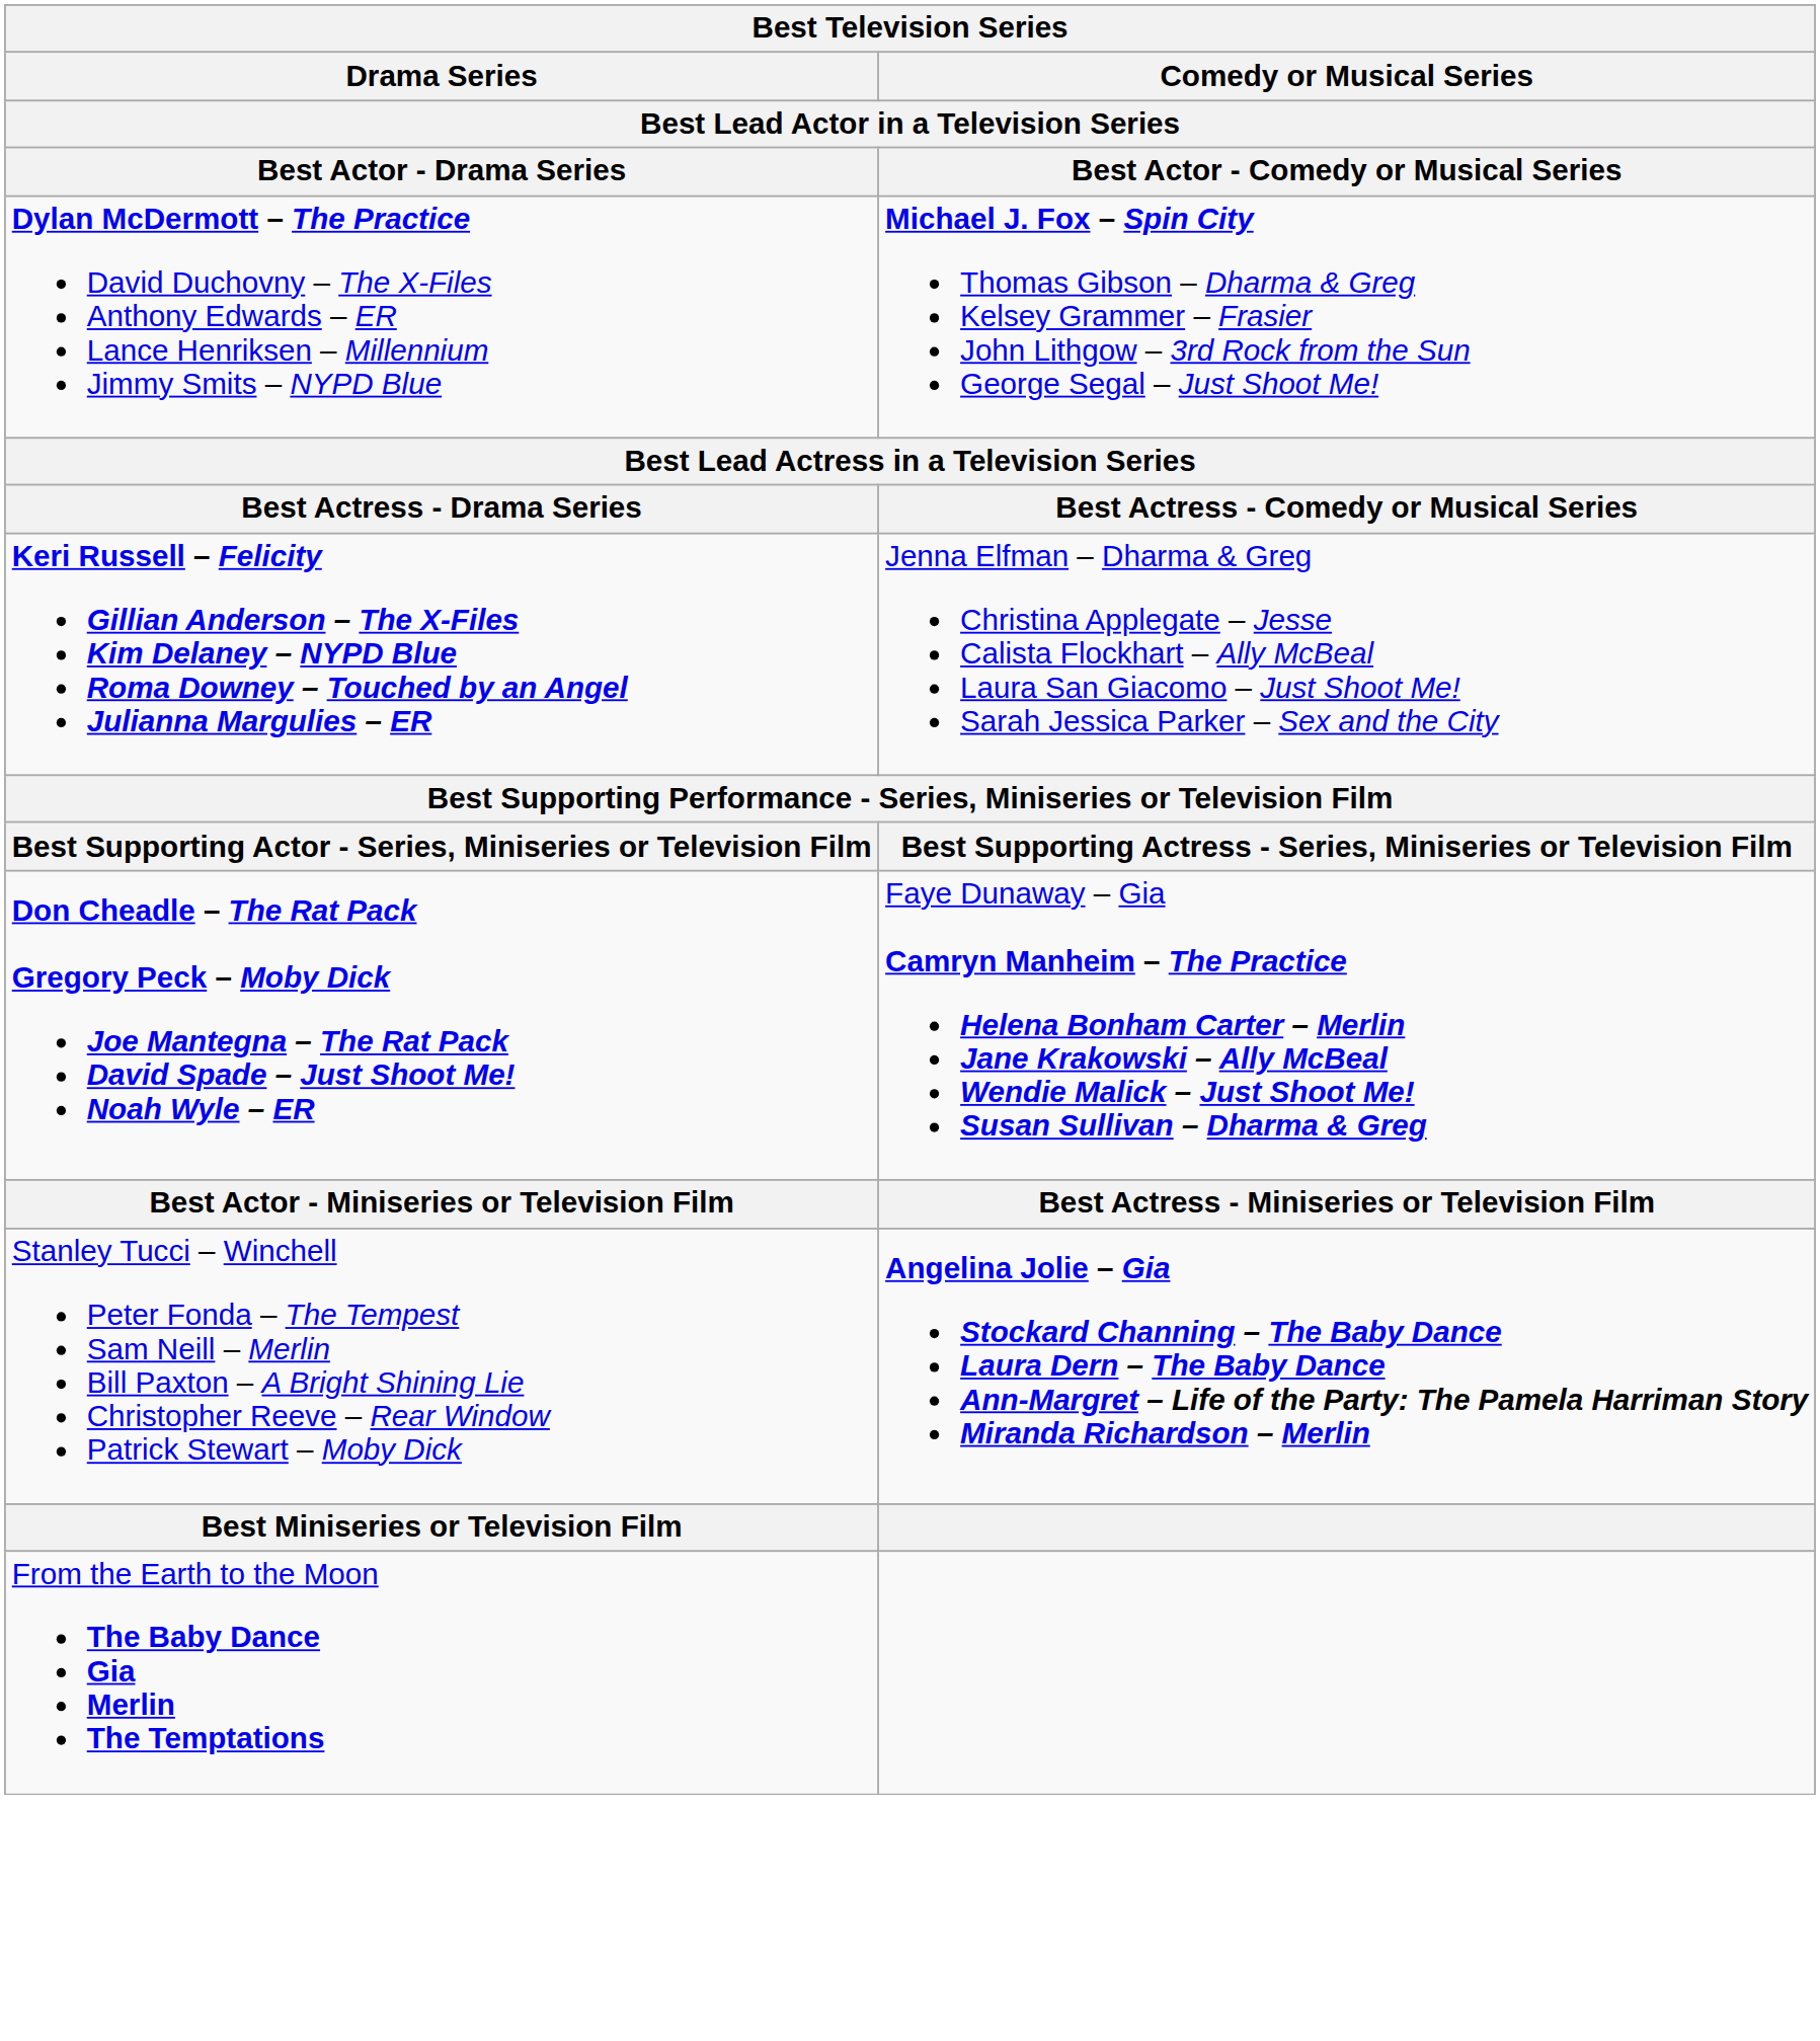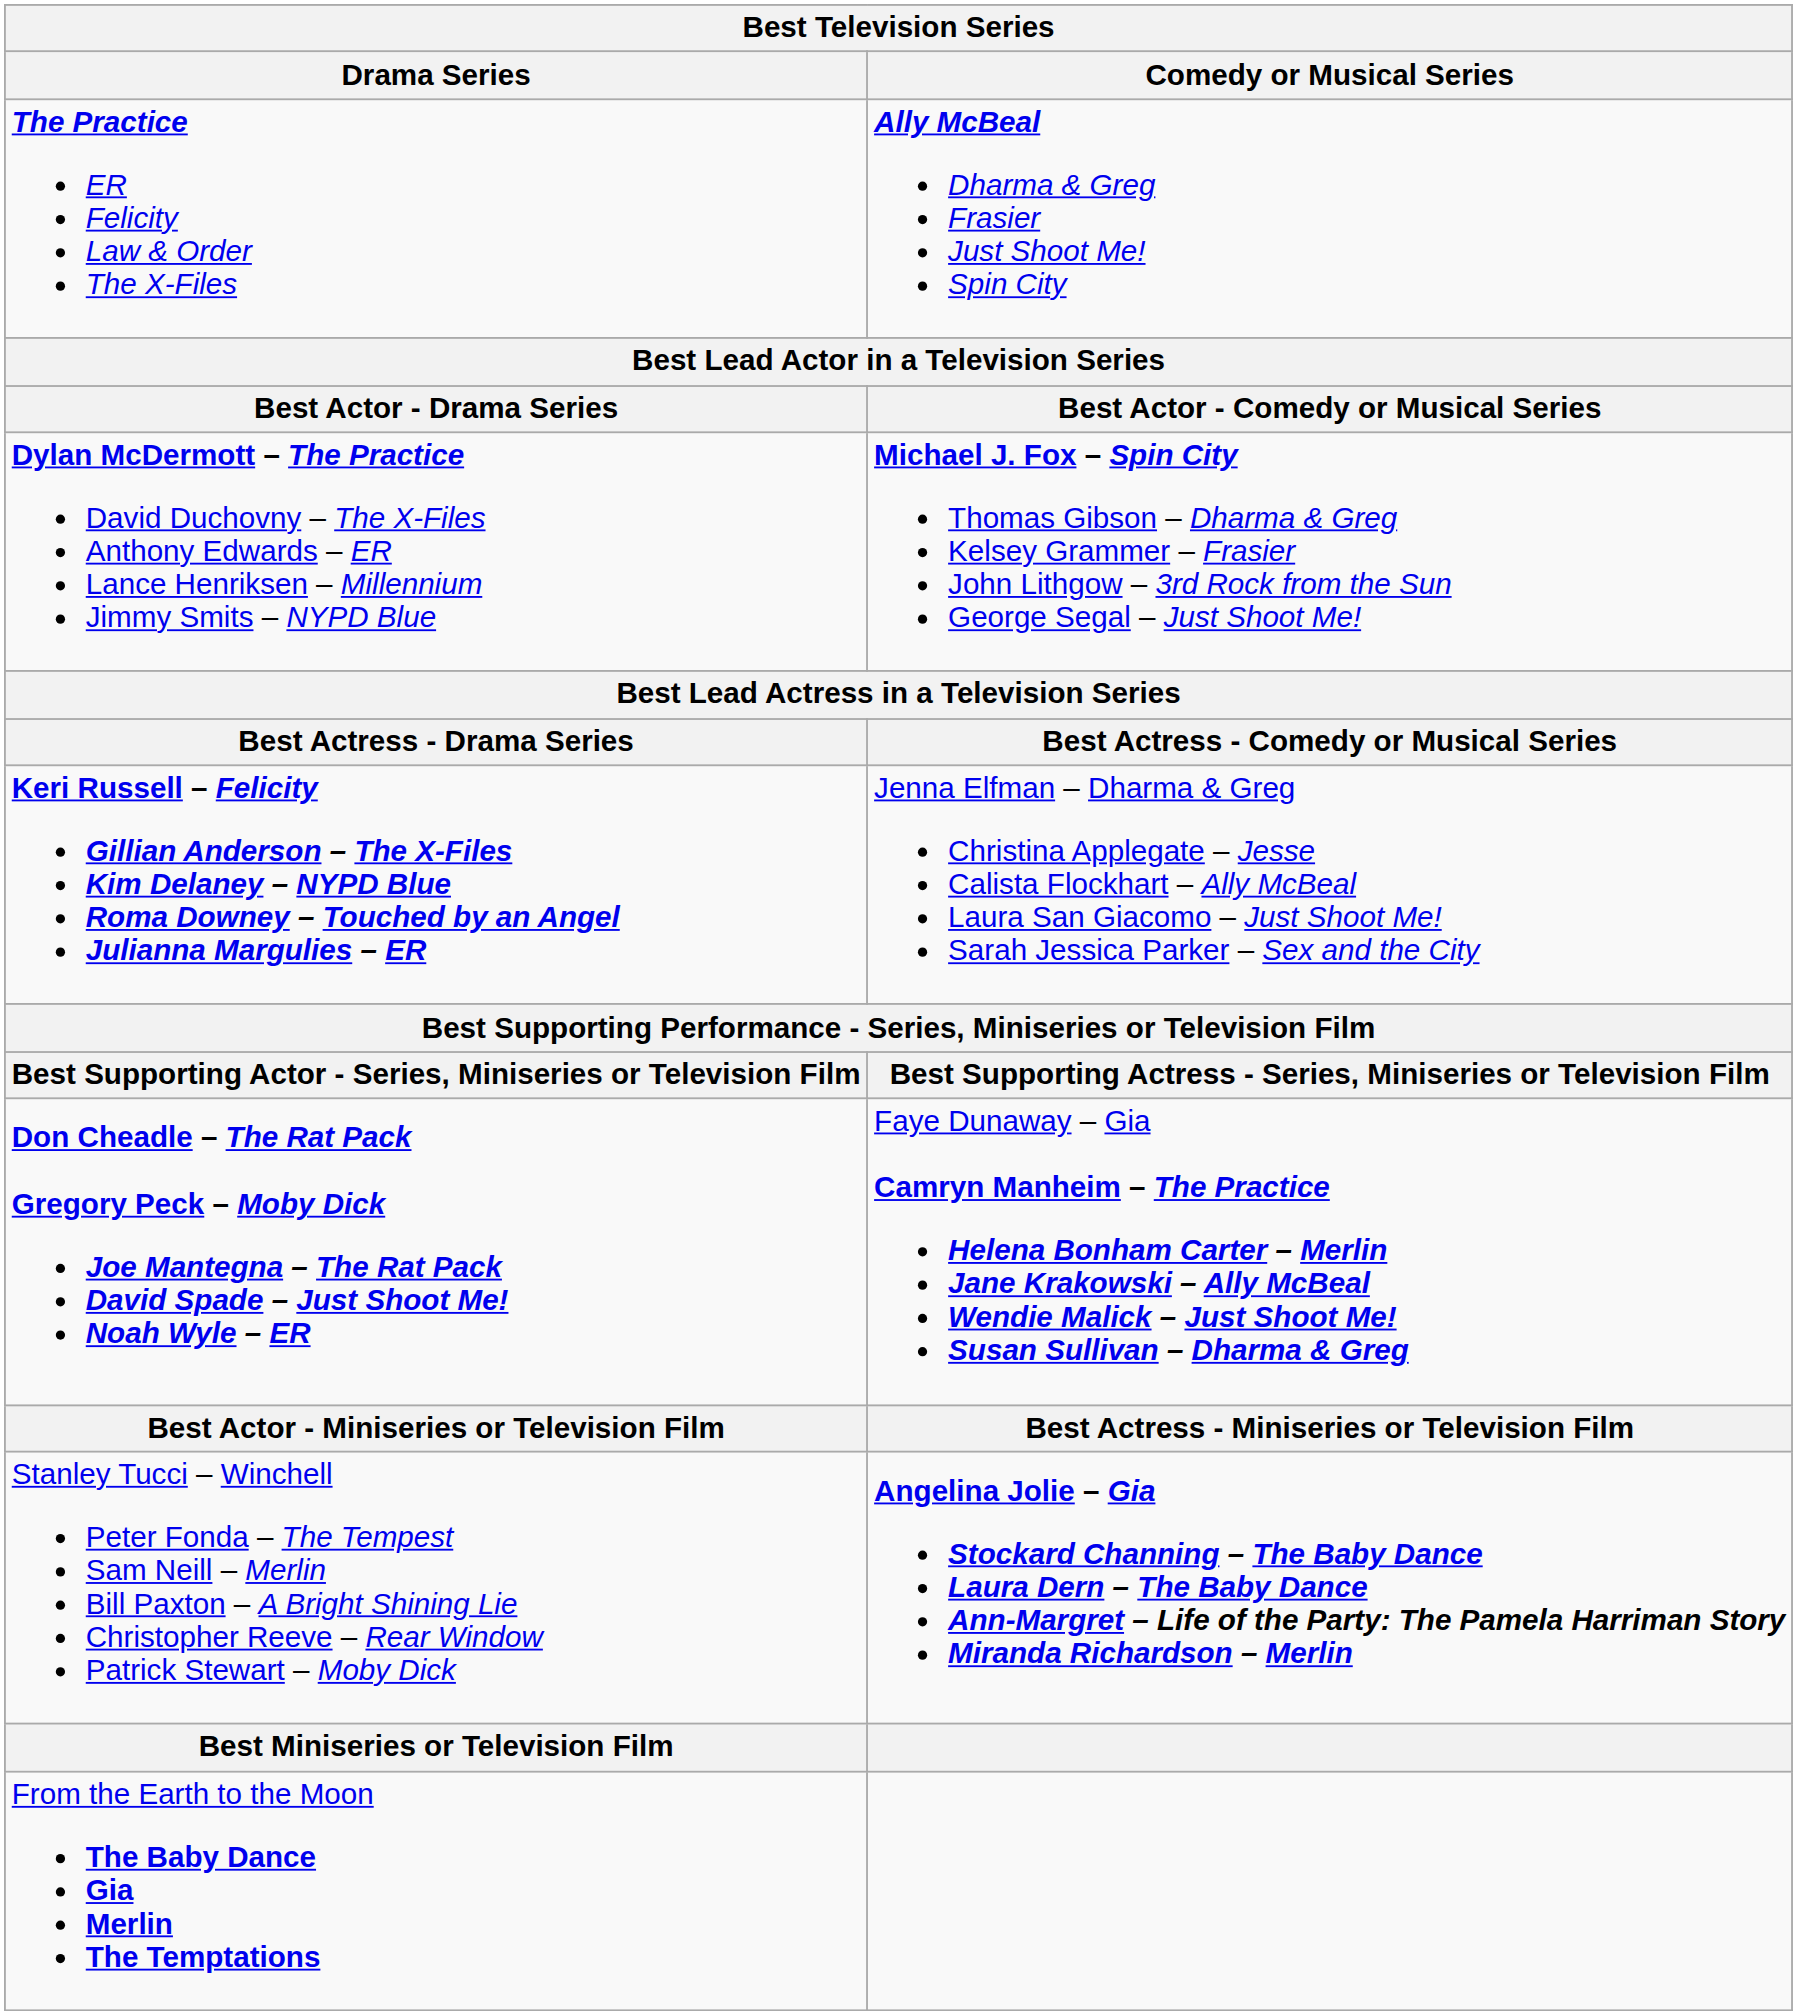+ row: The Practice ER Felicity Law & Order The X-Files | Ally McBeal Dharma & Greg Frasier Just Shoot Me! Spin City
